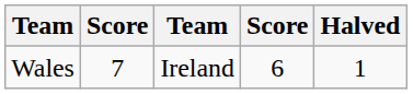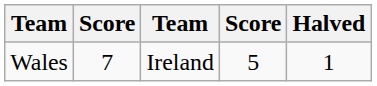Wales | column 4: 6 -> 5
